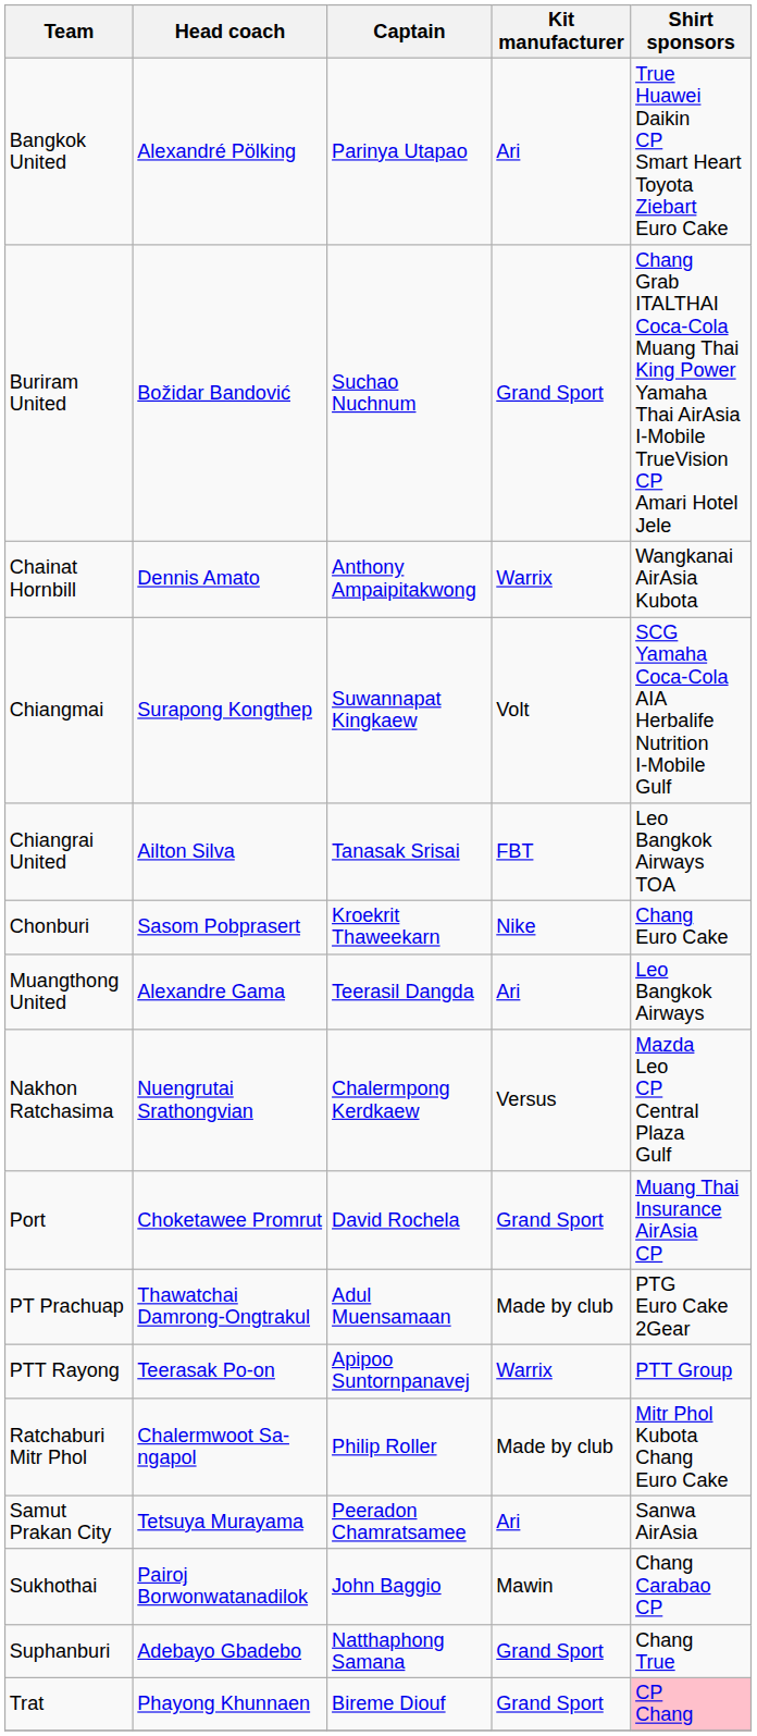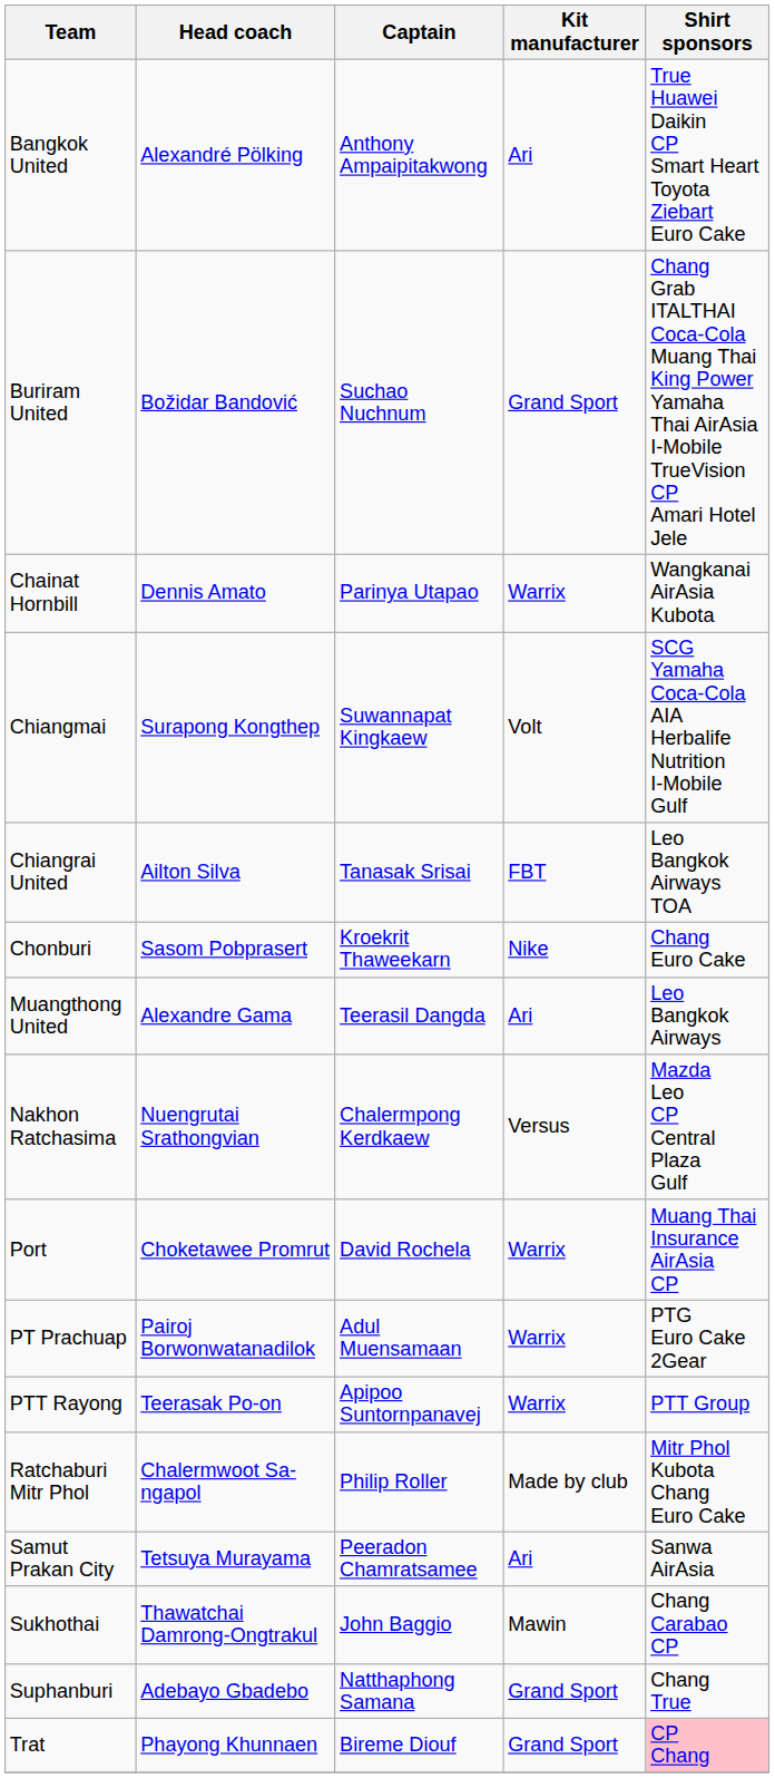Bangkok United | Captain: Parinya Utapao -> Anthony Ampaipitakwong
Chainat Hornbill | Captain: Anthony Ampaipitakwong -> Parinya Utapao
Port | Kit manufacturer: Grand Sport -> Warrix
PT Prachuap | Head coach: Thawatchai Damrong-Ongtrakul -> Pairoj Borwonwatanadilok
PT Prachuap | Kit manufacturer: Made by club -> Warrix
Sukhothai | Head coach: Pairoj Borwonwatanadilok -> Thawatchai Damrong-Ongtrakul
